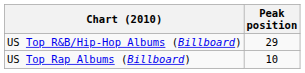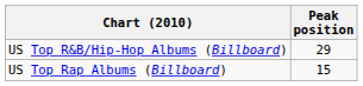US Top Rap Albums (Billboard) | Peak position: 10 -> 15
